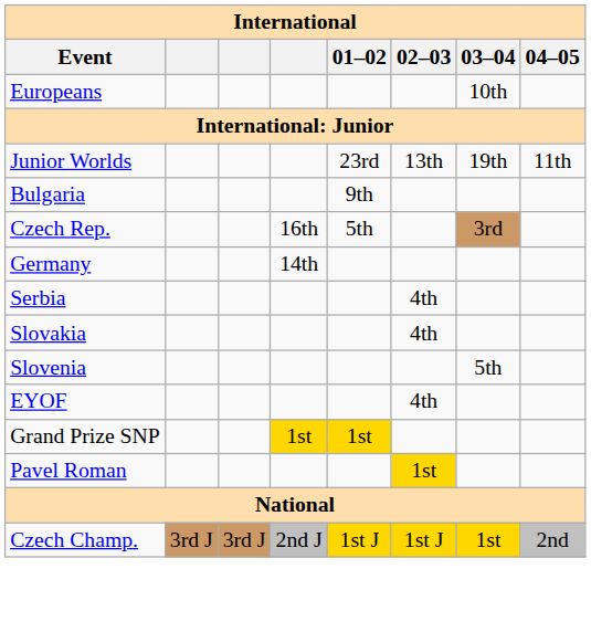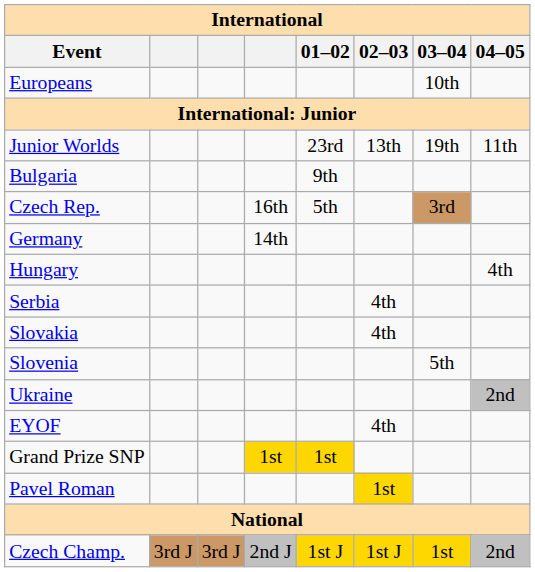+ row: Hungary | 4th
+ row: Ukraine | 2nd
